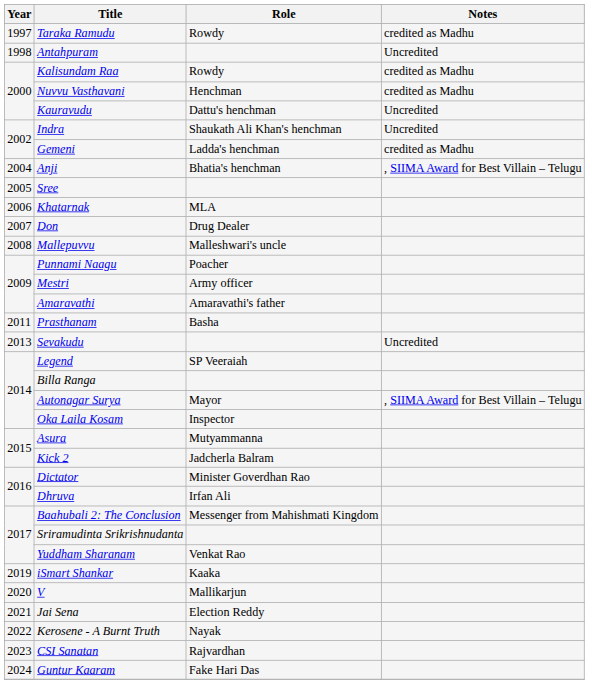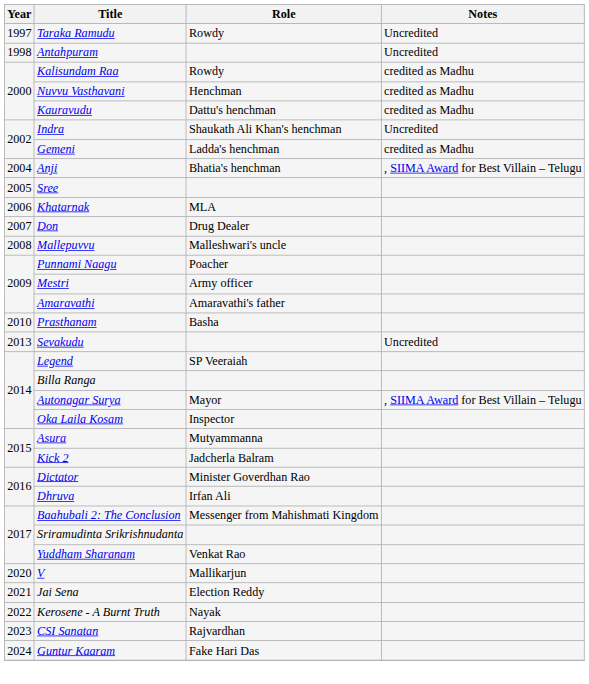Taraka Ramudu | Notes: credited as Madhu -> Uncredited
Kauravudu | Notes: Uncredited -> credited as Madhu
Prasthanam | Year: 2011 -> 2010
- row: 2019 | iSmart Shankar | Kaaka
